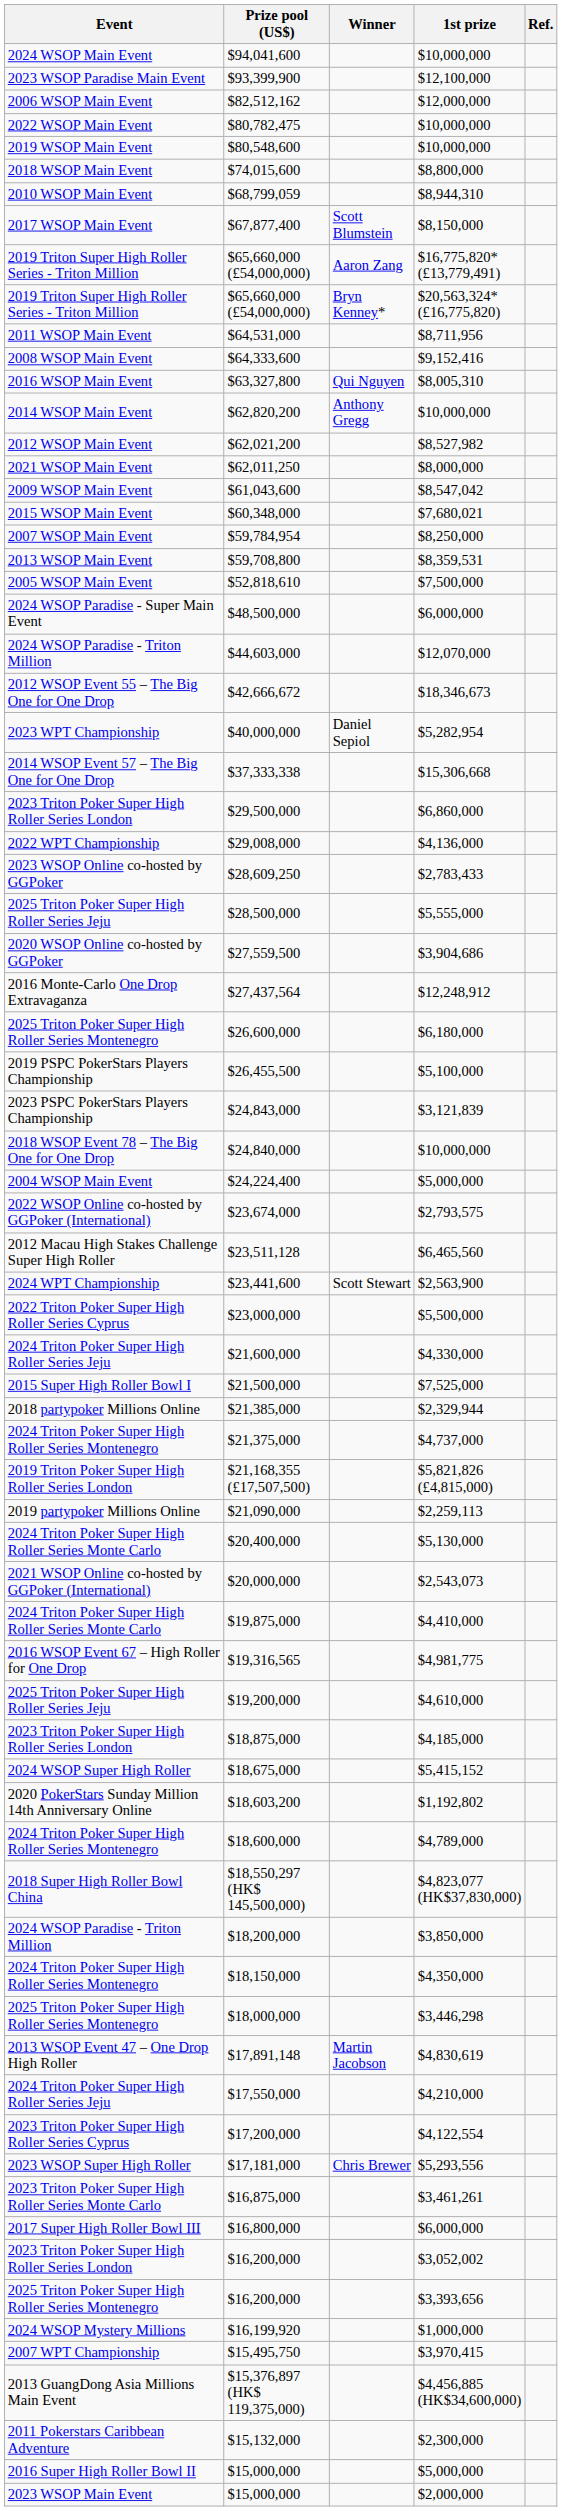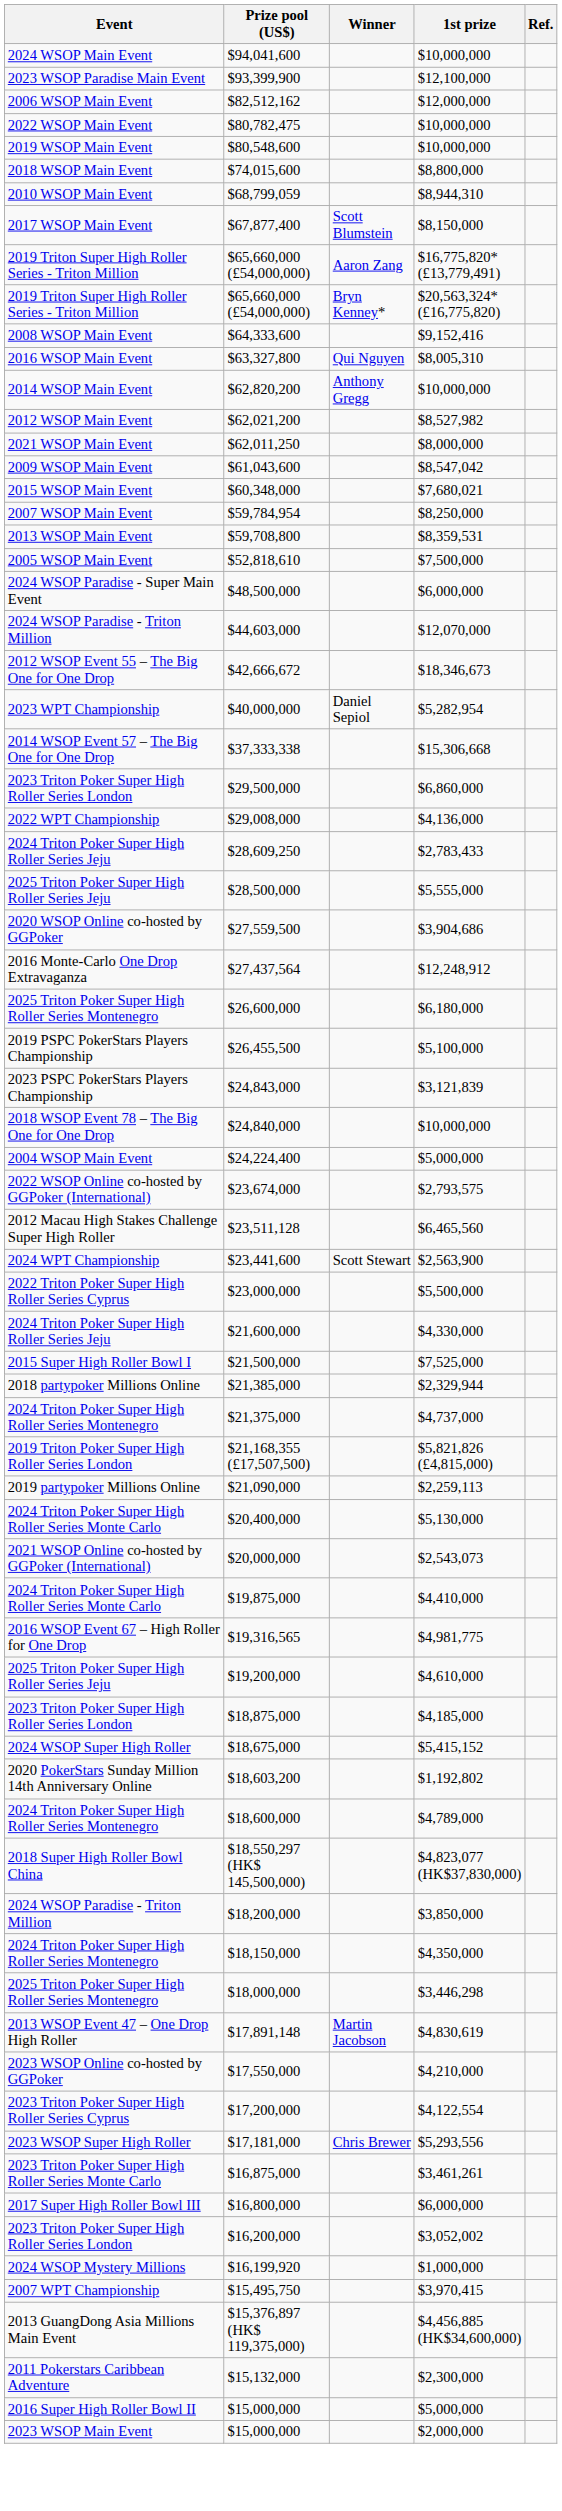- row: 2011 WSOP Main Event | $64,531,000 | $8,711,956
$28,609,250 | Event: 2023 WSOP Online co-hosted by GGPoker -> 2024 Triton Poker Super High Roller Series Jeju
$17,550,000 | Event: 2024 Triton Poker Super High Roller Series Jeju -> 2023 WSOP Online co-hosted by GGPoker
- row: 2025 Triton Poker Super High Roller Series Montenegro | $16,200,000 | $3,393,656
